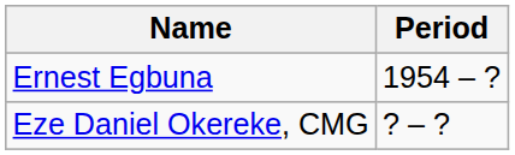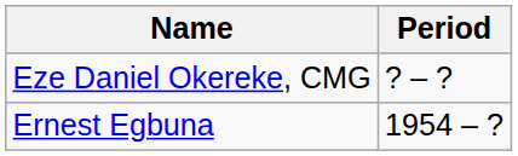rows swapped: Ernest Egbuna <-> Eze Daniel Okereke, CMG
